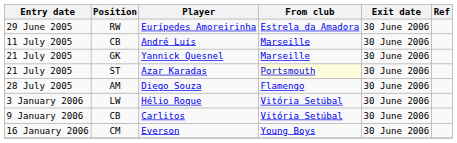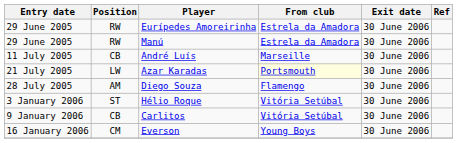+ row: 29 June 2005 | RW | Manú | Estrela da Amadora | 30 June 2006
- row: 21 July 2005 | GK | Yannick Quesnel | Marseille | 30 June 2006
Azar Karadas | Position: ST -> LW
Hélio Roque | Position: LW -> ST
